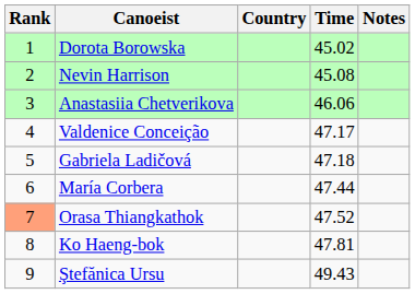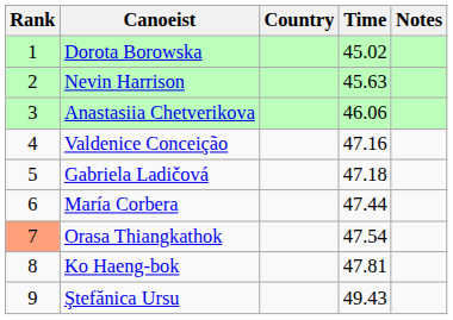Nevin Harrison | Time: 45.08 -> 45.63
Valdenice Conceição | Time: 47.17 -> 47.16
Orasa Thiangkathok | Time: 47.52 -> 47.54
